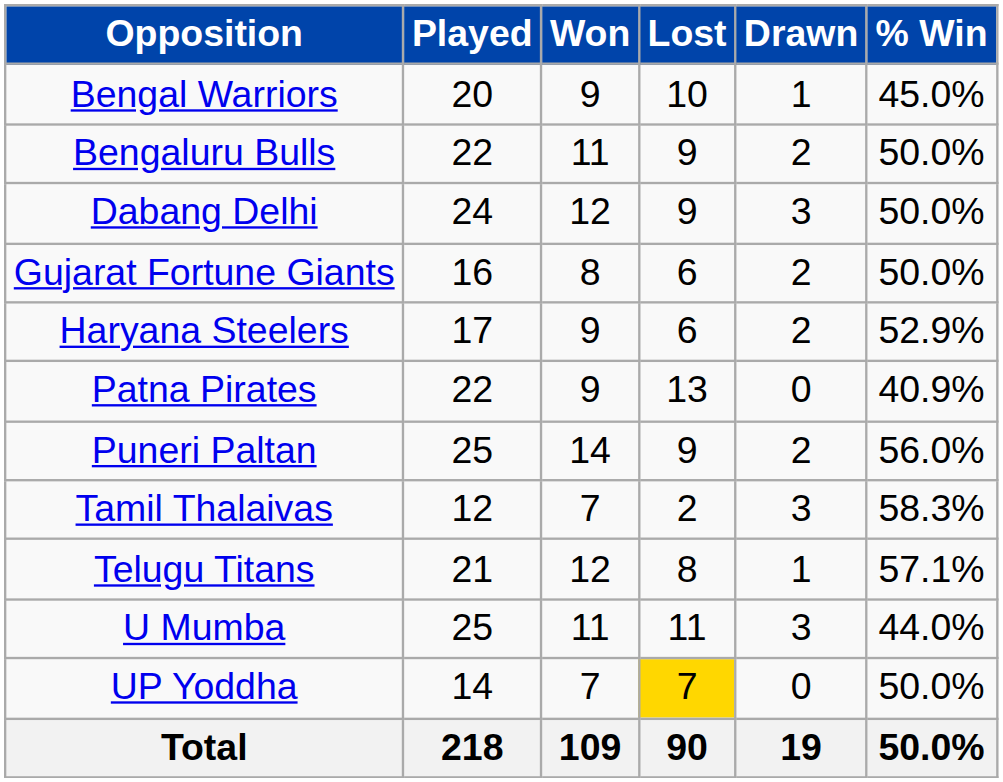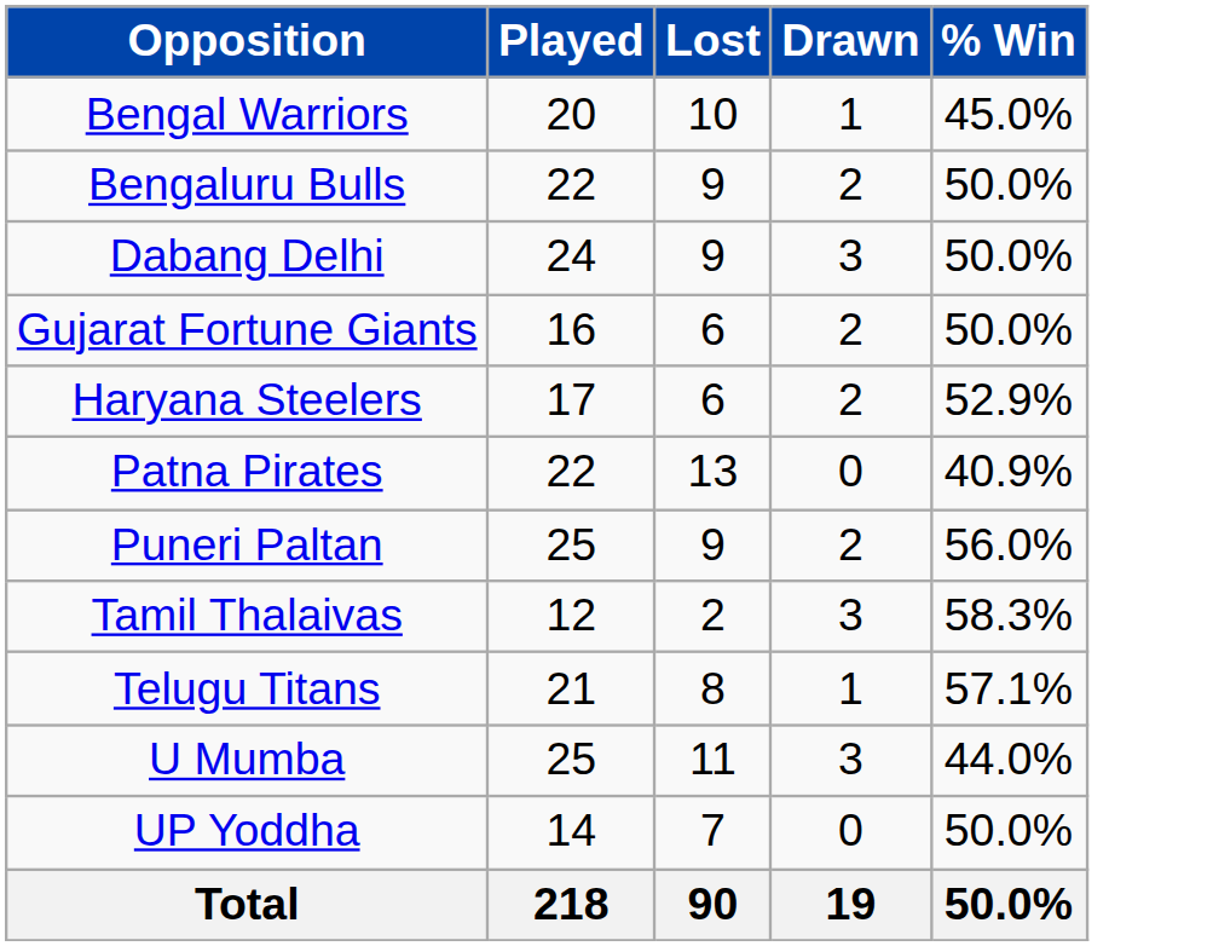- column: Won | 9 | 11 | 12 | 8 | 9 | 9 | 14 | 7 | 12 | 11 | 7 | 109
UP Yoddha | Lost: gold background -> no background
